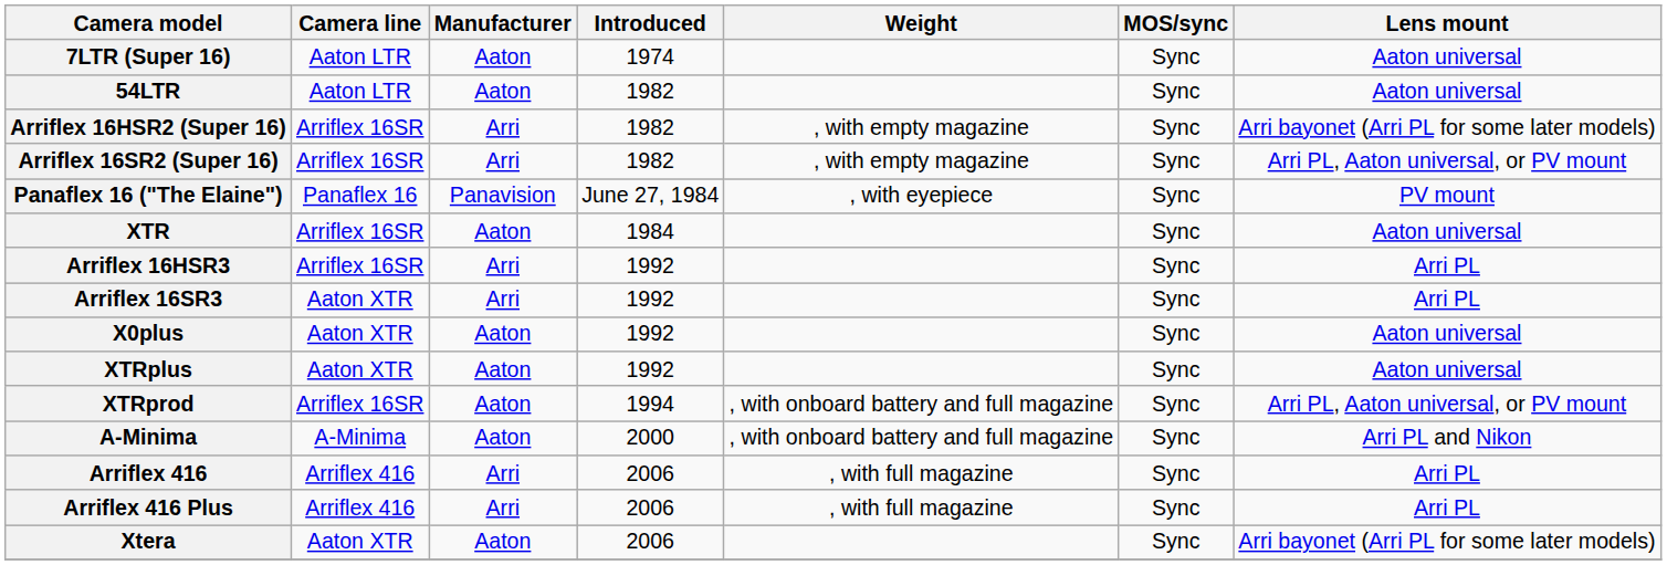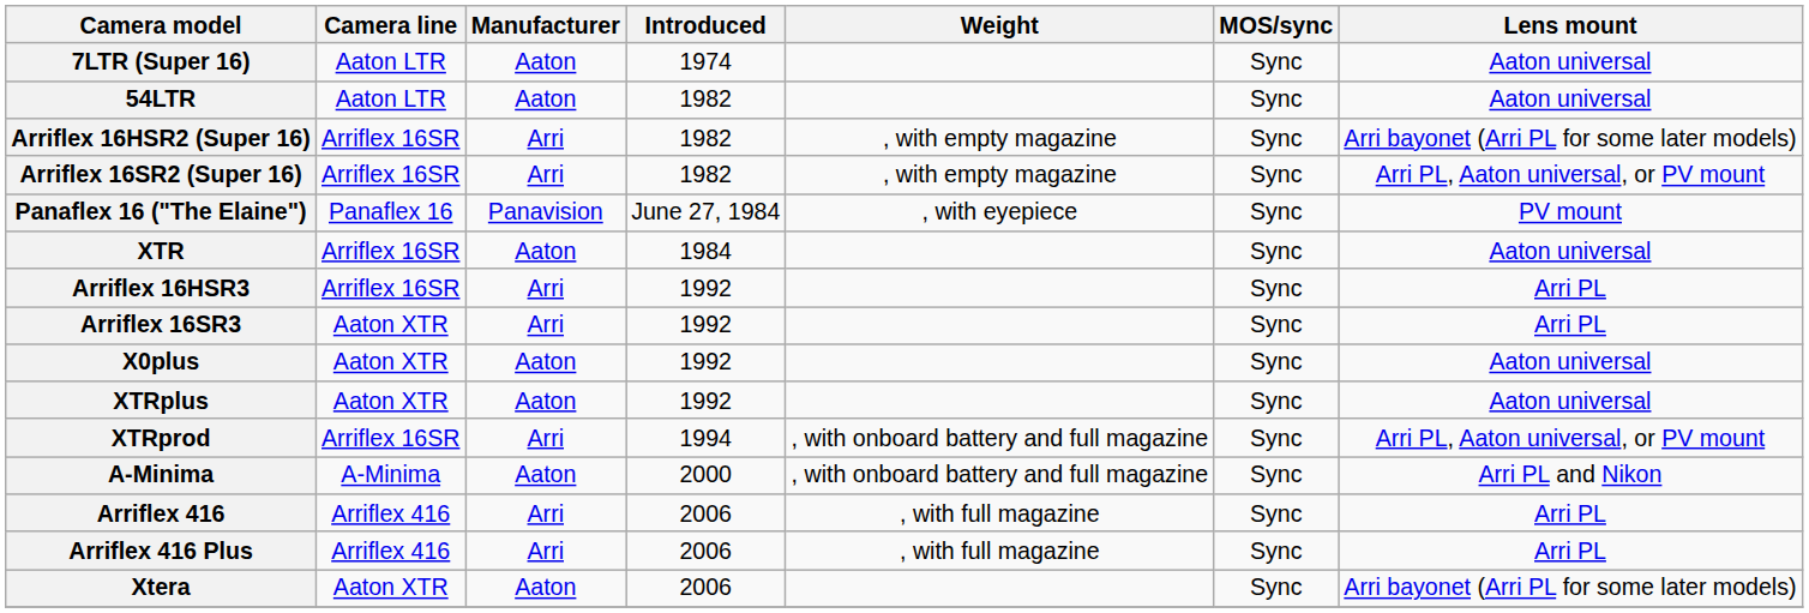XTRprod | Manufacturer: Aaton -> Arri
